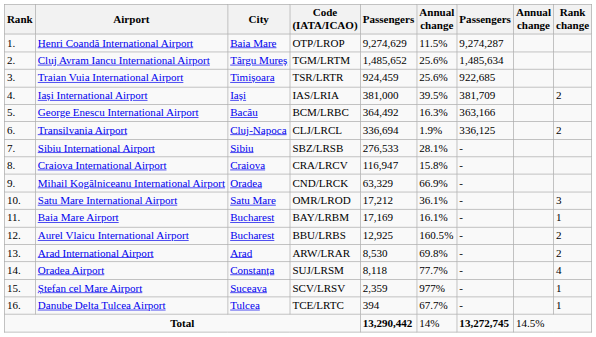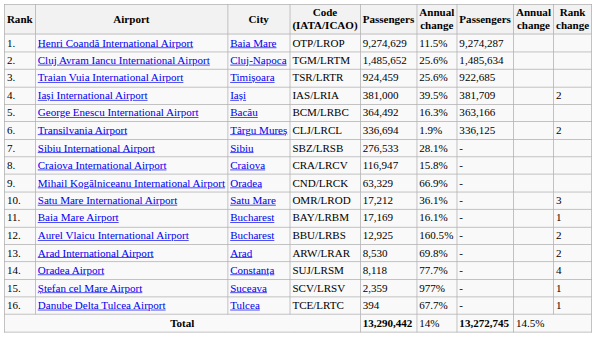Cluj Avram Iancu International Airport | City: Târgu Mureș -> Cluj-Napoca
Transilvania Airport | City: Cluj-Napoca -> Târgu Mureș
